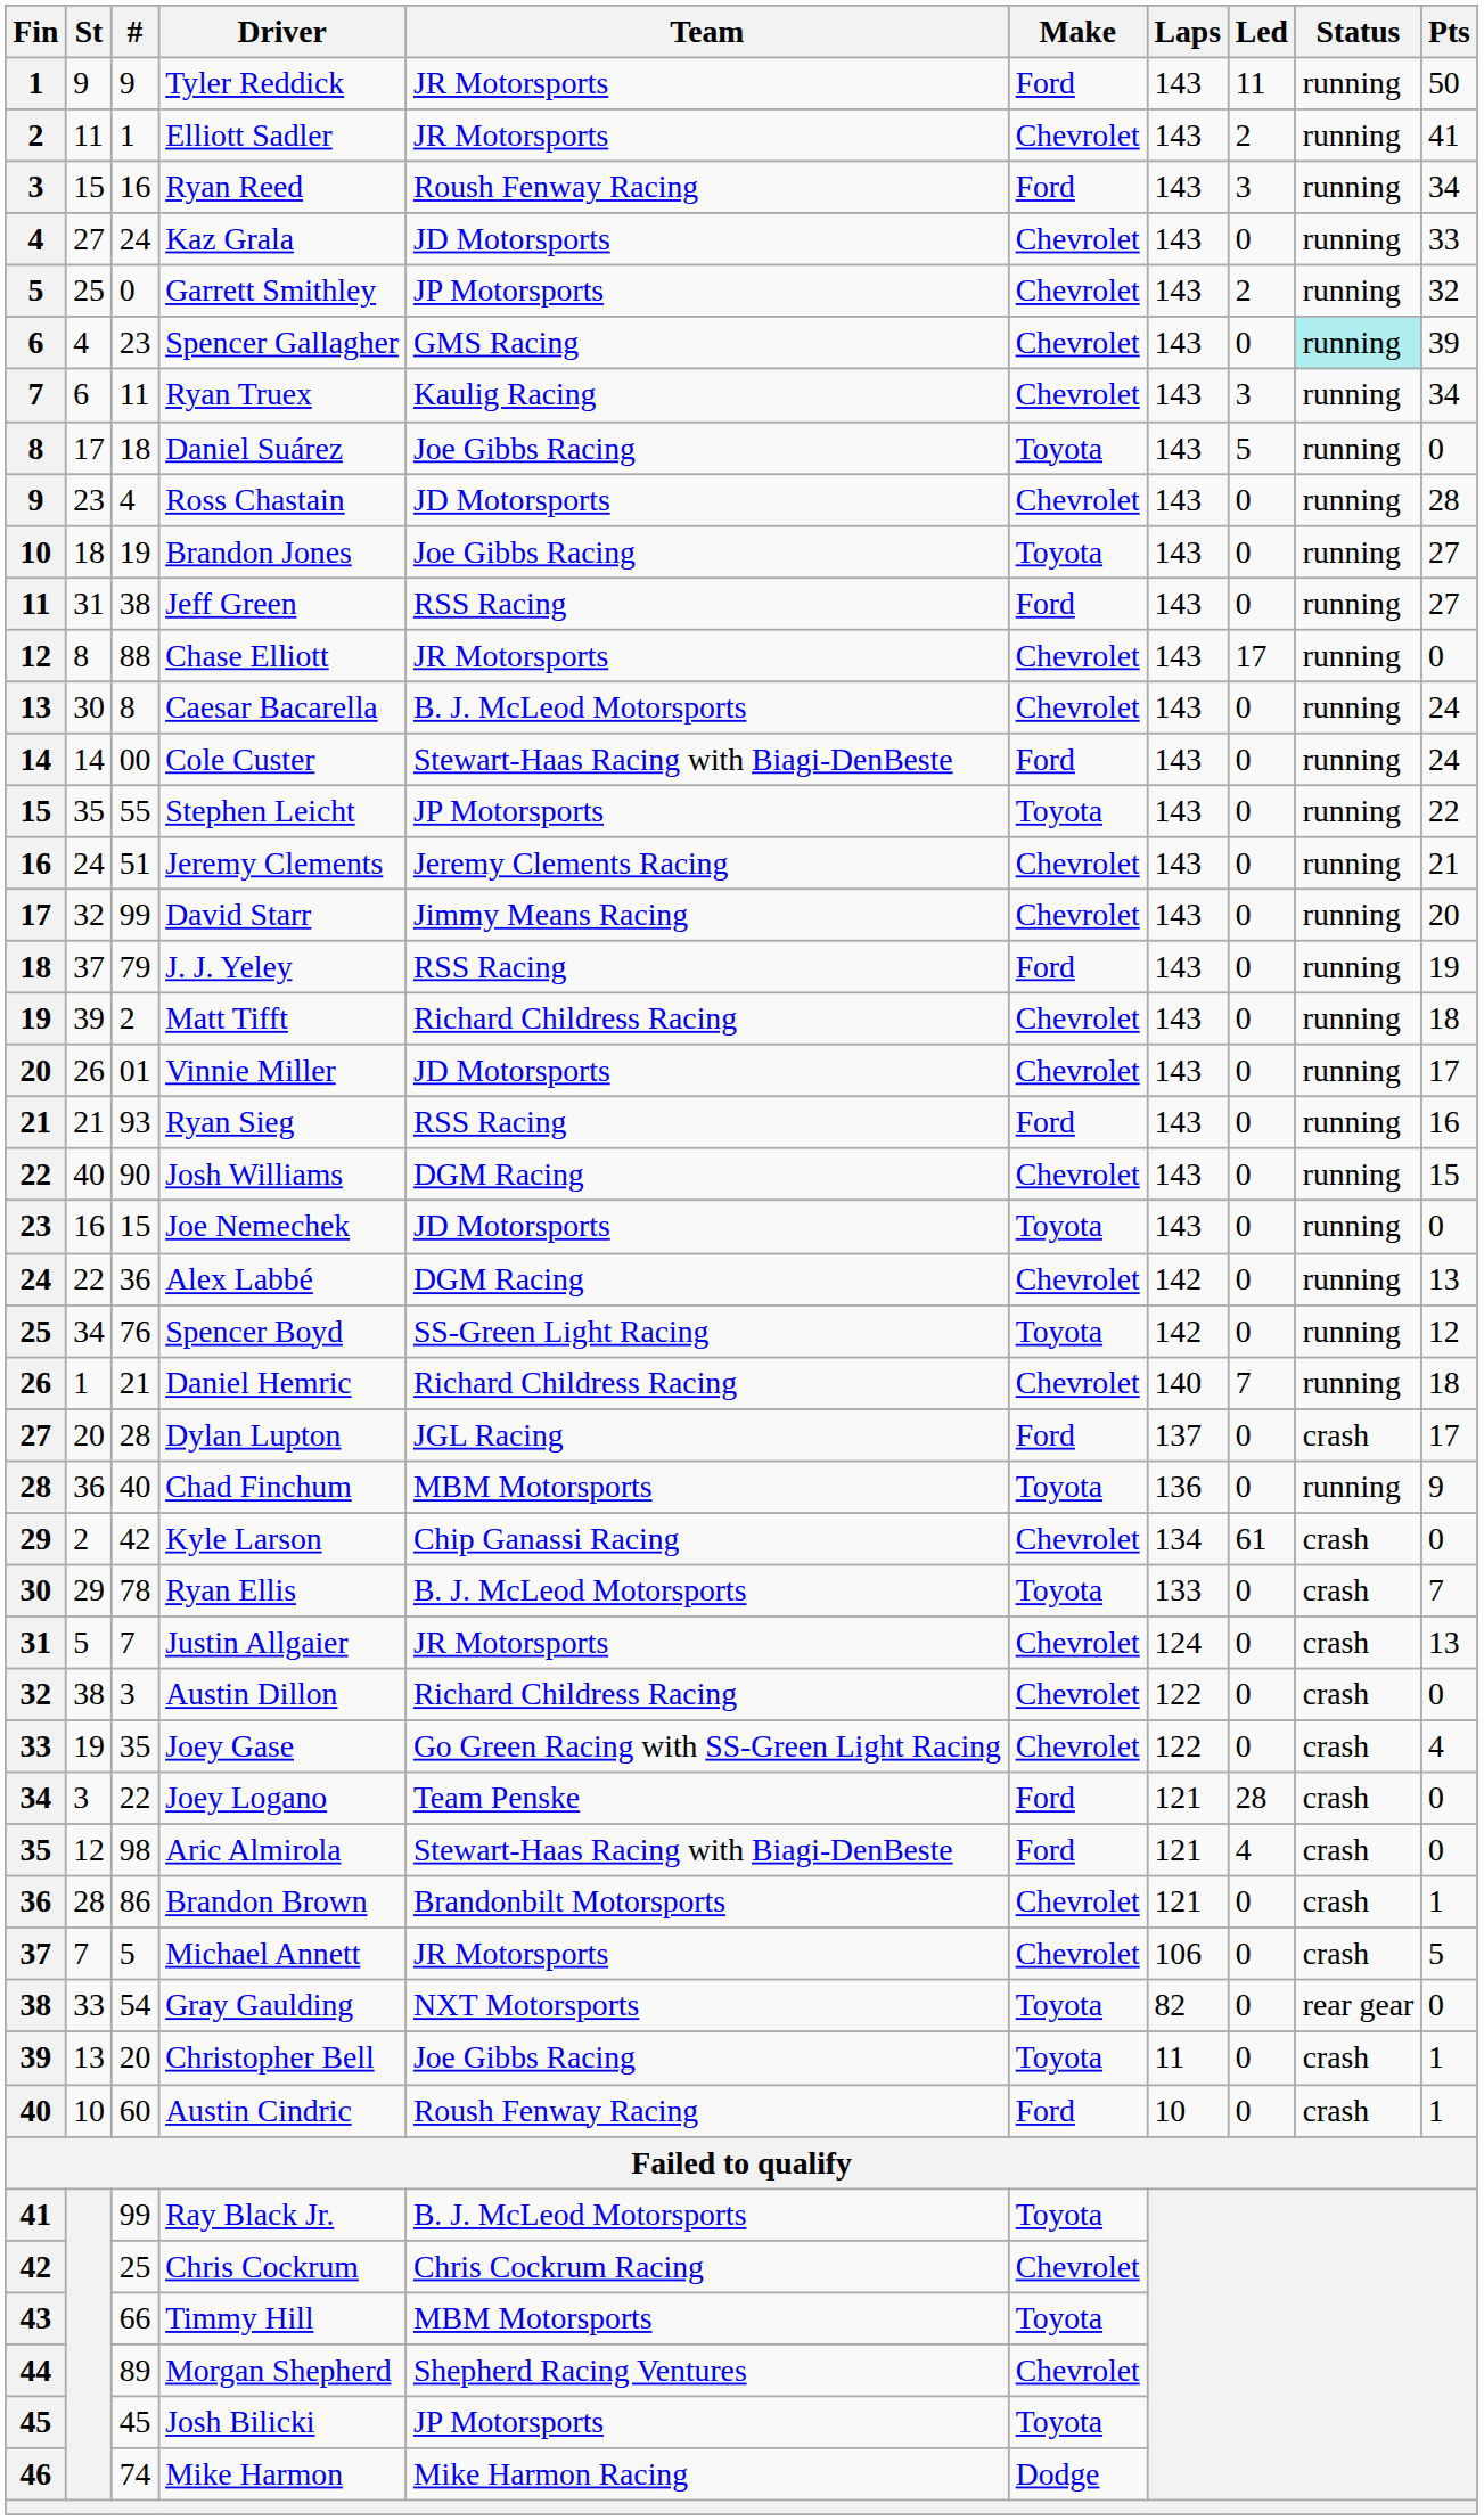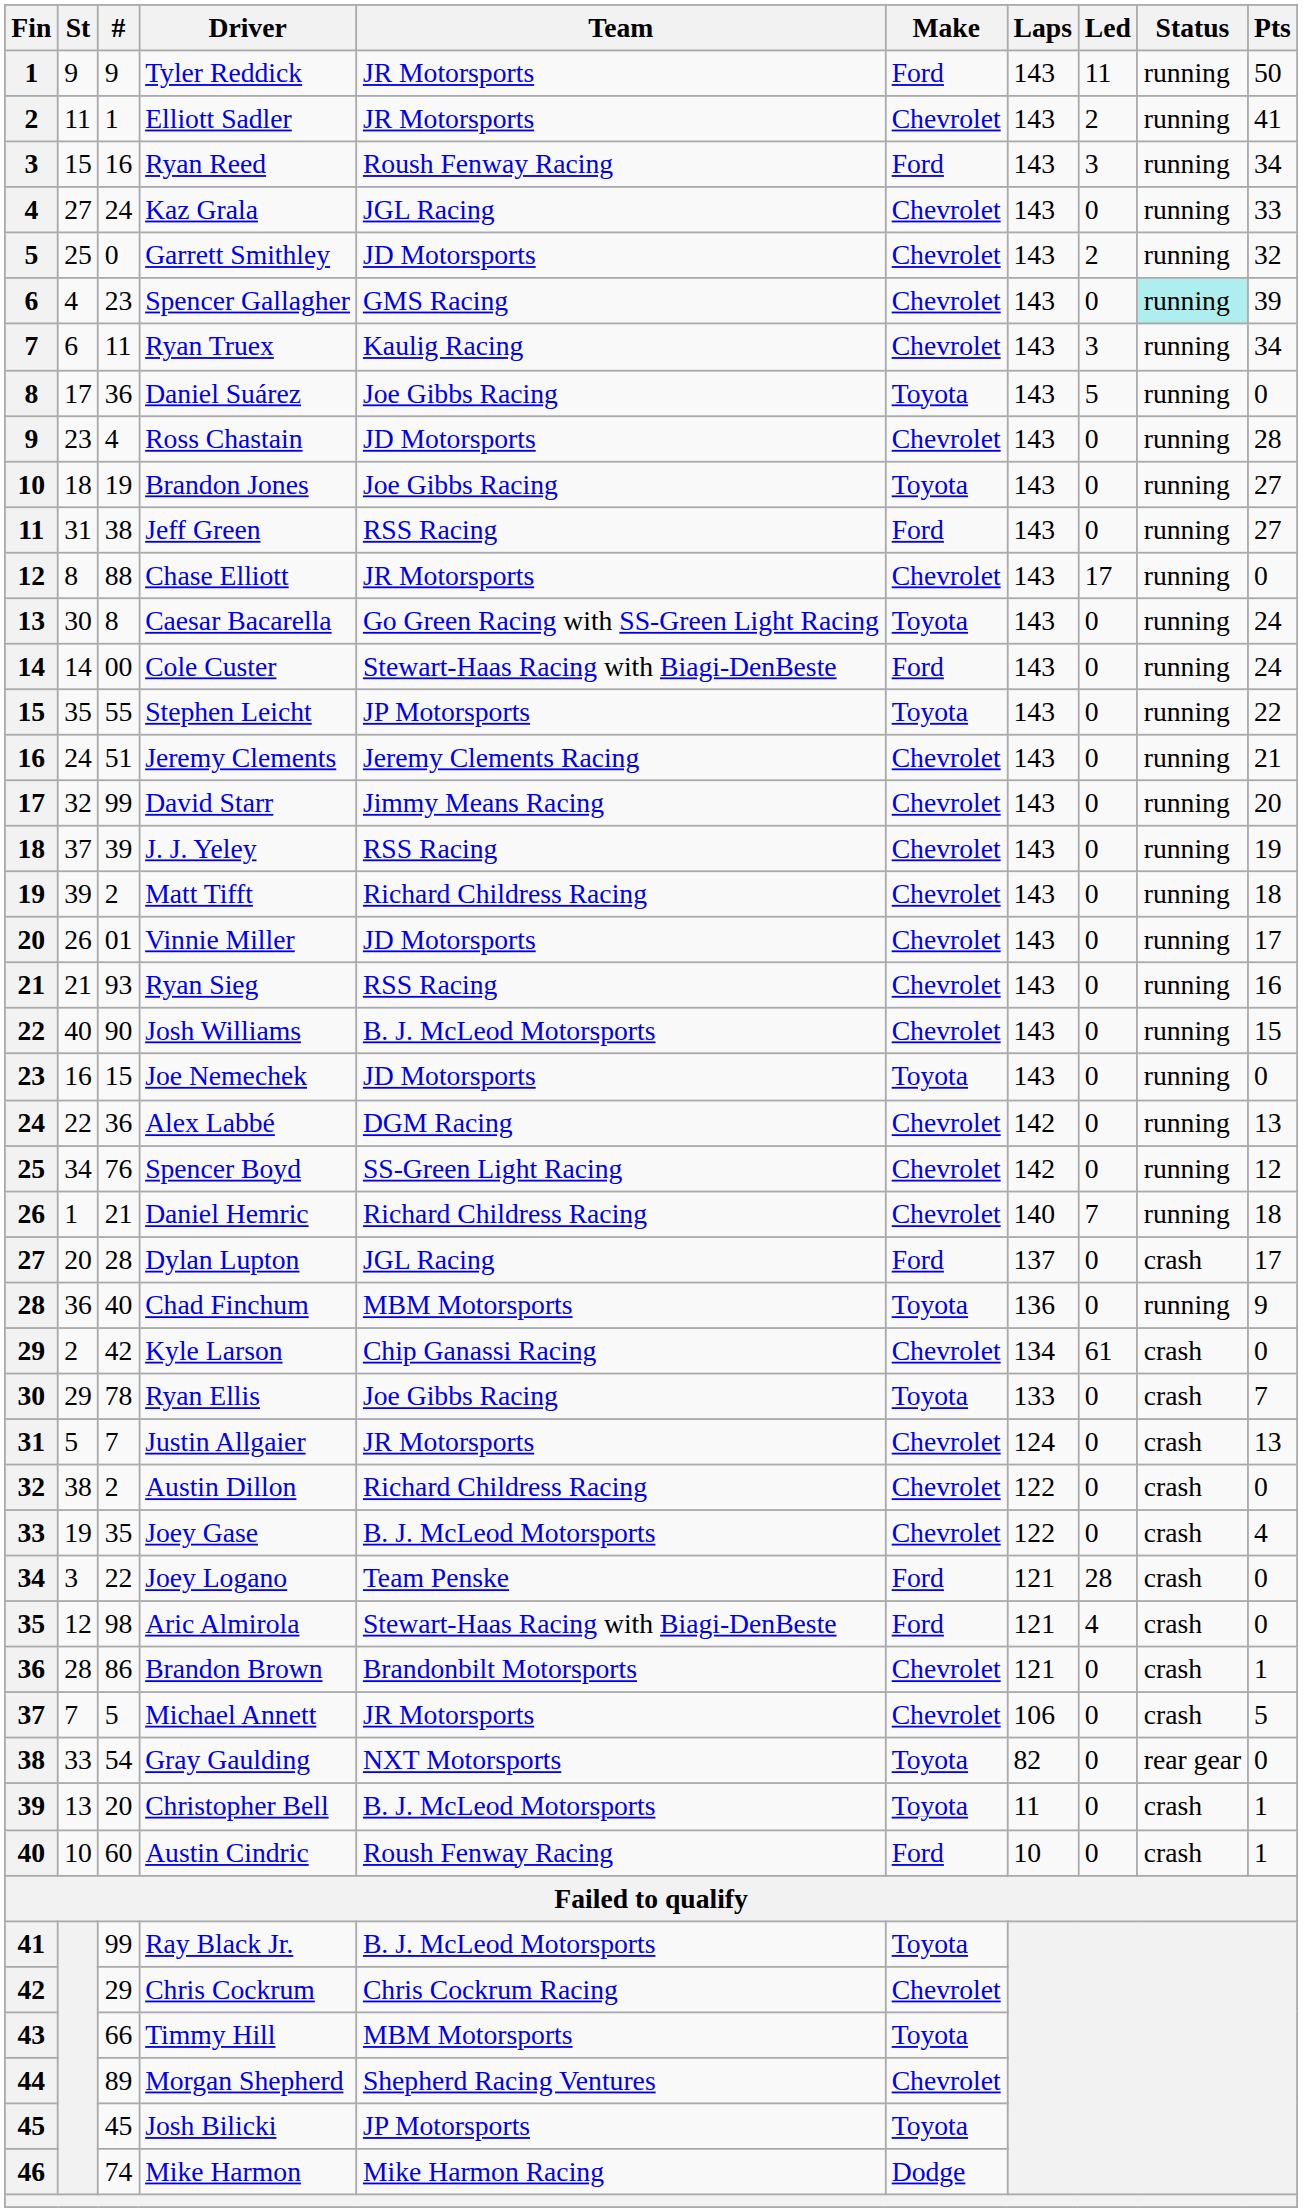Kaz Grala | Team: JD Motorsports -> JGL Racing
Garrett Smithley | Team: JP Motorsports -> JD Motorsports
Daniel Suárez | #: 18 -> 36
Caesar Bacarella | Team: B. J. McLeod Motorsports -> Go Green Racing with SS-Green Light Racing
Caesar Bacarella | Make: Chevrolet -> Toyota
J. J. Yeley | #: 79 -> 39
J. J. Yeley | Make: Ford -> Chevrolet
Ryan Sieg | Make: Ford -> Chevrolet
Josh Williams | Team: DGM Racing -> B. J. McLeod Motorsports
Spencer Boyd | Make: Toyota -> Chevrolet
Ryan Ellis | Team: B. J. McLeod Motorsports -> Joe Gibbs Racing
Austin Dillon | #: 3 -> 2
Joey Gase | Team: Go Green Racing with SS-Green Light Racing -> B. J. McLeod Motorsports
Christopher Bell | Team: Joe Gibbs Racing -> B. J. McLeod Motorsports
Chris Cockrum | #: 25 -> 29
